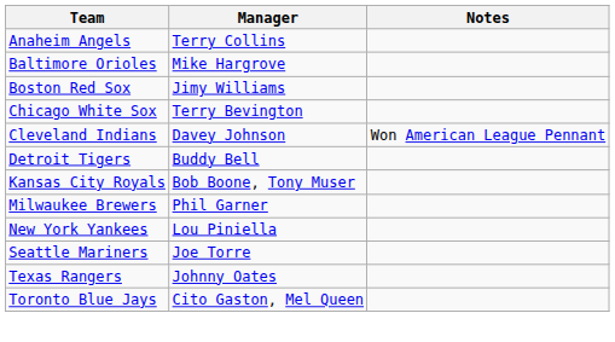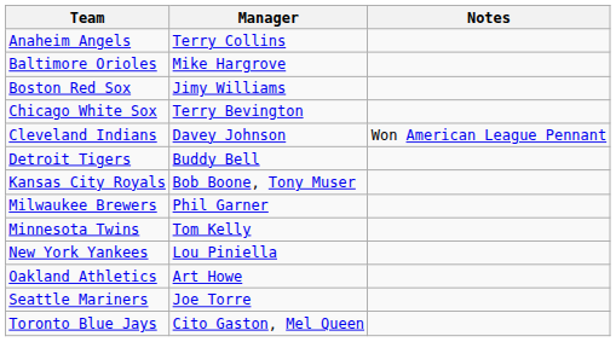+ row: Minnesota Twins | Tom Kelly
+ row: Oakland Athletics | Art Howe
- row: Texas Rangers | Johnny Oates
